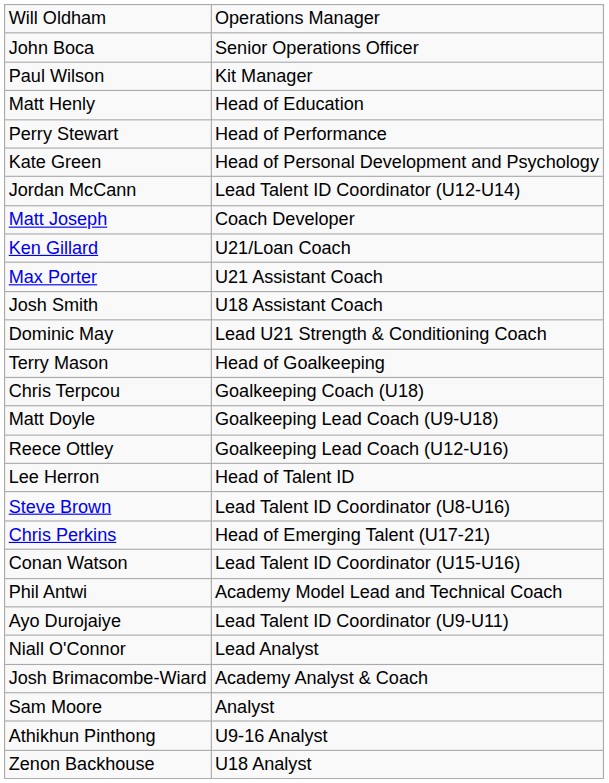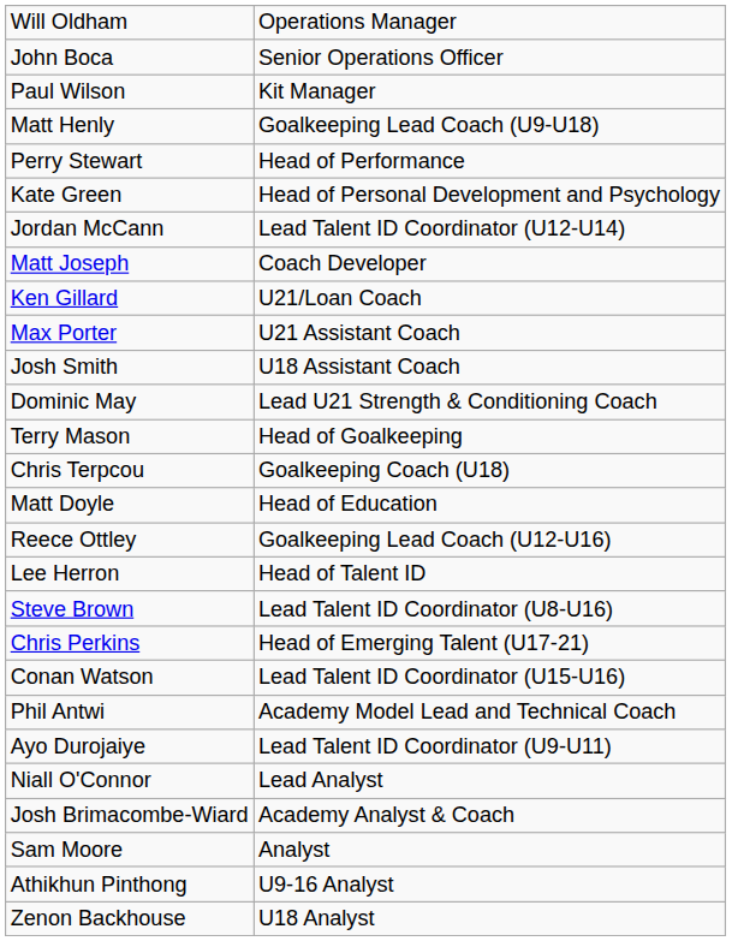Matt Henly | column 2: Head of Education -> Goalkeeping Lead Coach (U9-U18)
Matt Doyle | column 2: Goalkeeping Lead Coach (U9-U18) -> Head of Education
